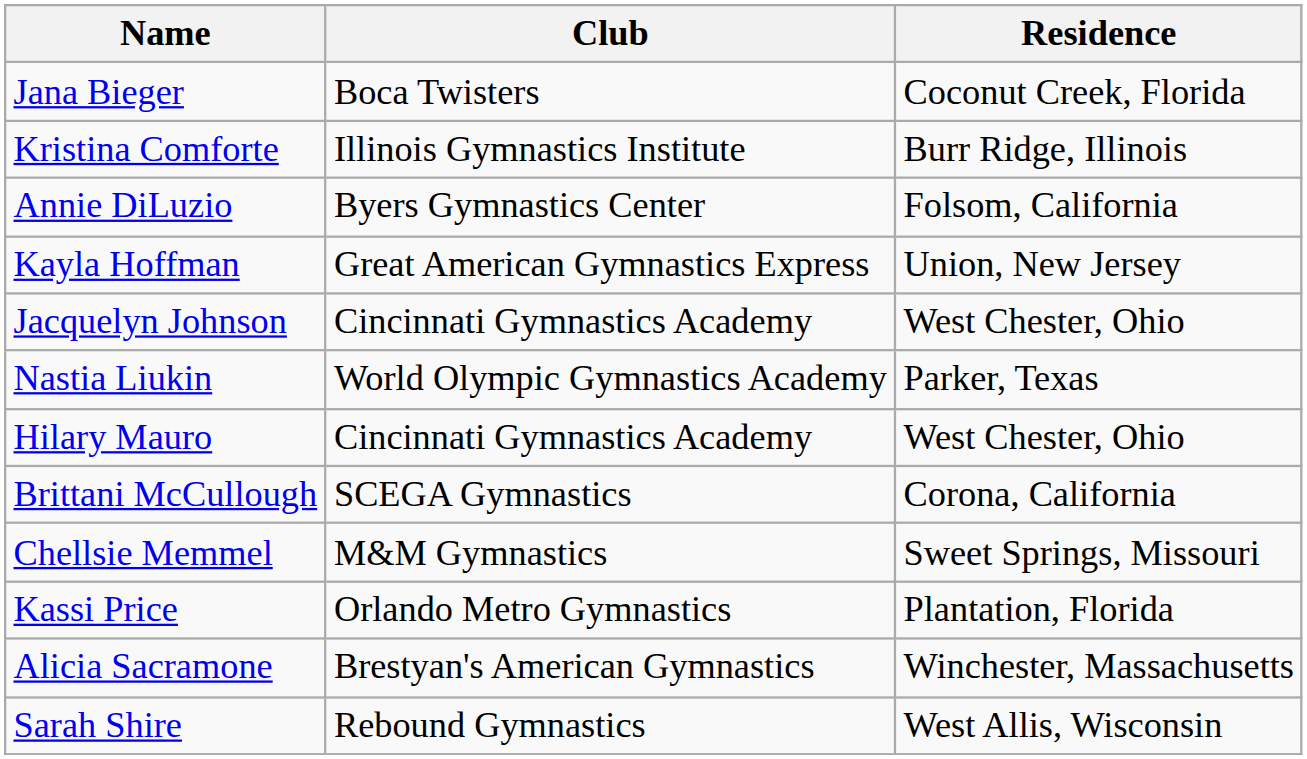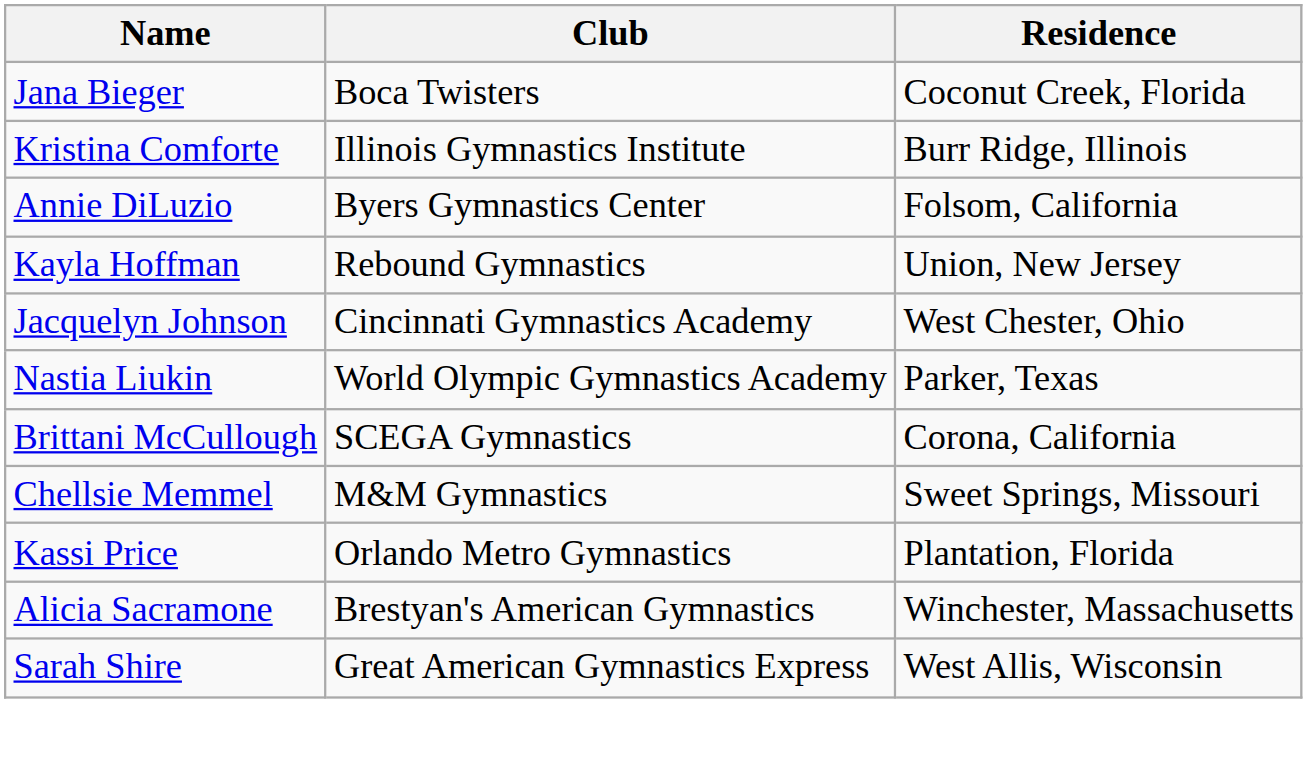Kayla Hoffman | Club: Great American Gymnastics Express -> Rebound Gymnastics
- row: Hilary Mauro | Cincinnati Gymnastics Academy | West Chester, Ohio
Sarah Shire | Club: Rebound Gymnastics -> Great American Gymnastics Express
